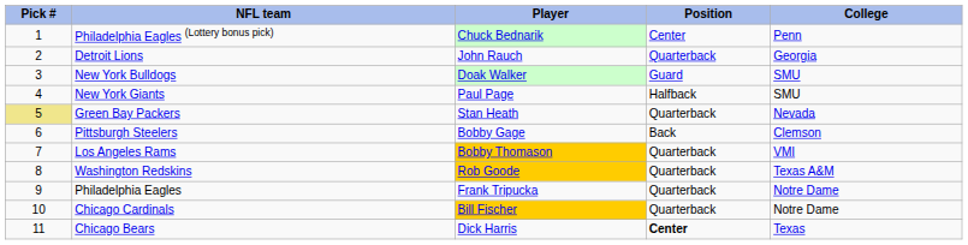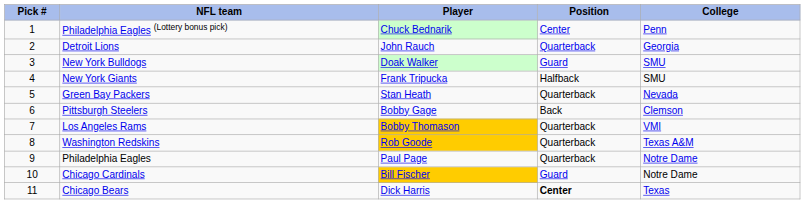New York Giants | Player: Paul Page -> Frank Tripucka
Green Bay Packers | Pick #: khaki background -> no background
Philadelphia Eagles | Player: Frank Tripucka -> Paul Page
Chicago Cardinals | Position: Quarterback -> Guard
